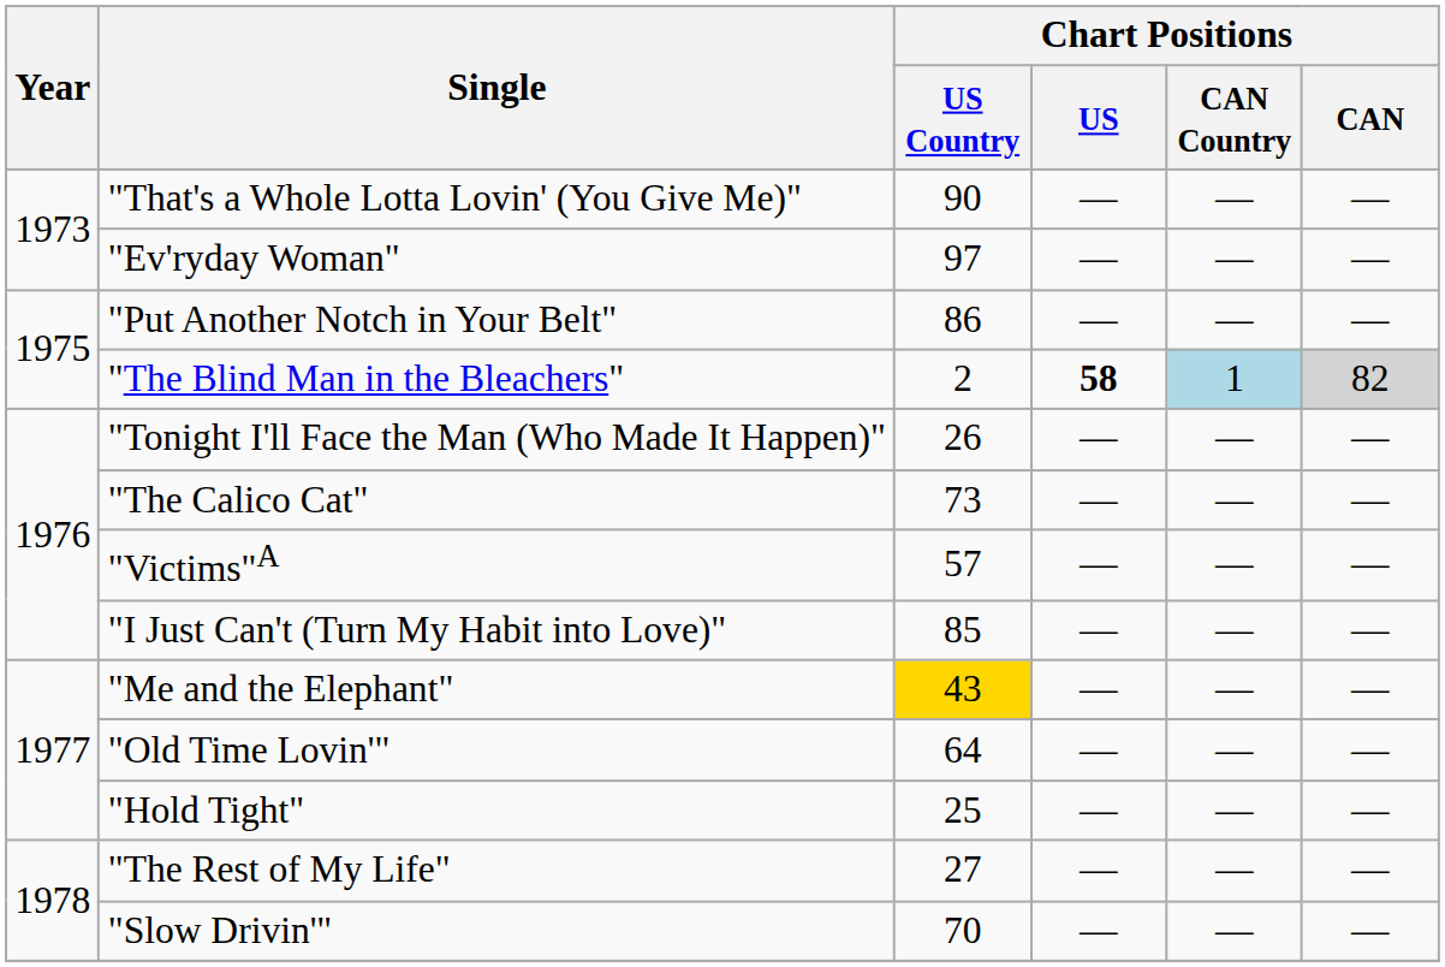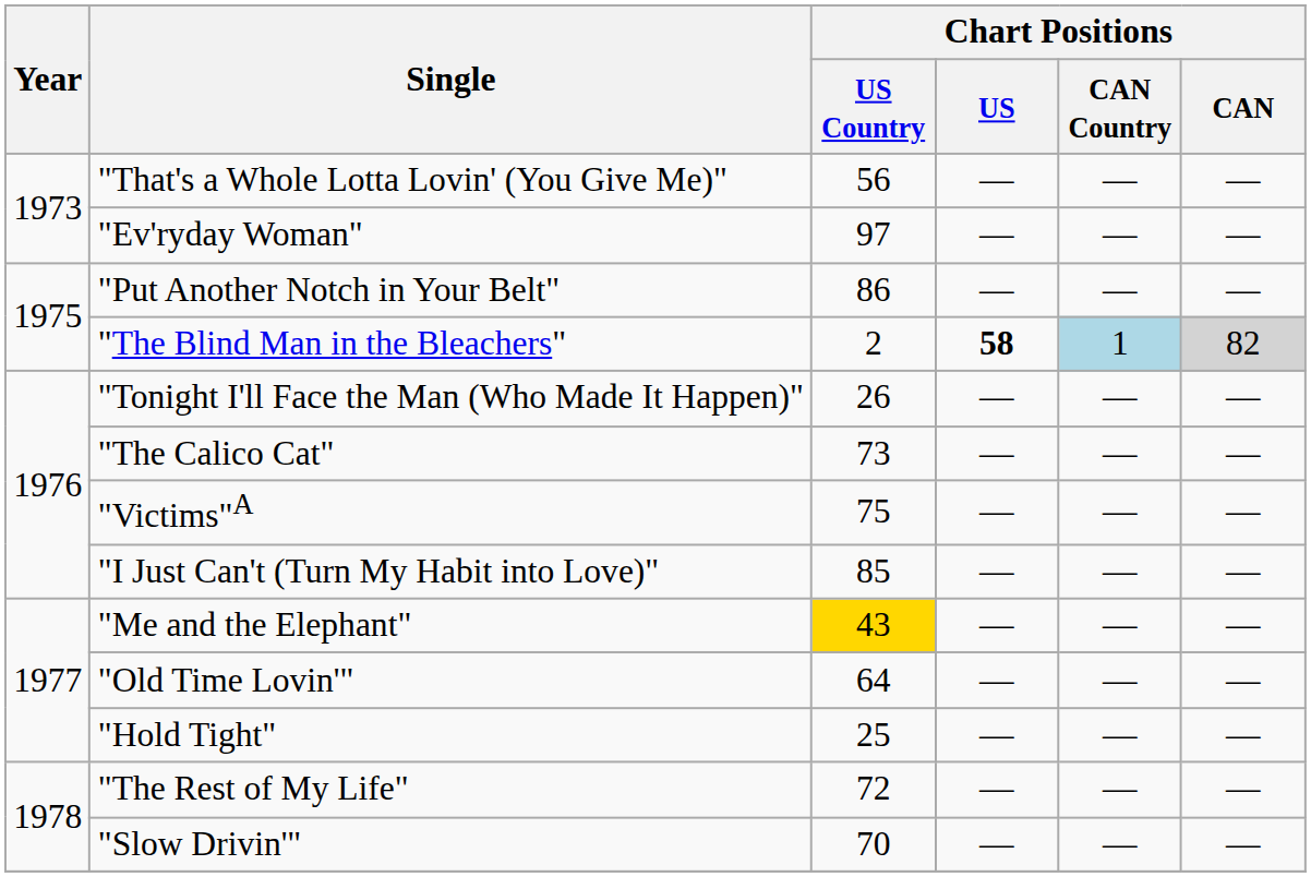"That's a Whole Lotta Lovin' (You Give Me)" | Chart Positions / US Country: 90 -> 56
"Victims"A | Chart Positions / US Country: 57 -> 75
"The Rest of My Life" | Chart Positions / US Country: 27 -> 72
